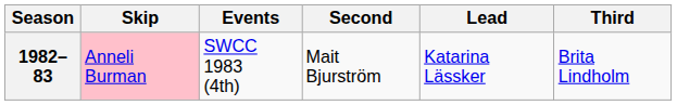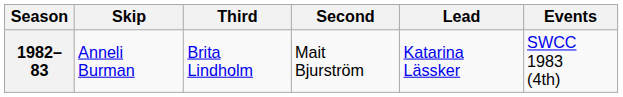columns swapped: Third <-> Events
1982–83 | Skip: pink background -> no background
